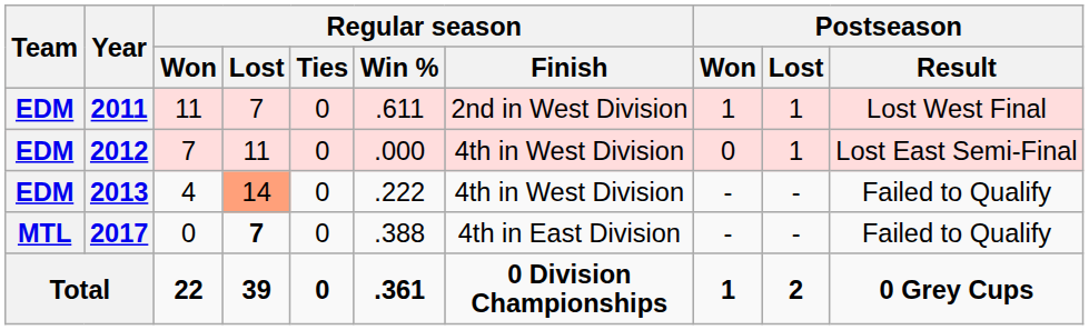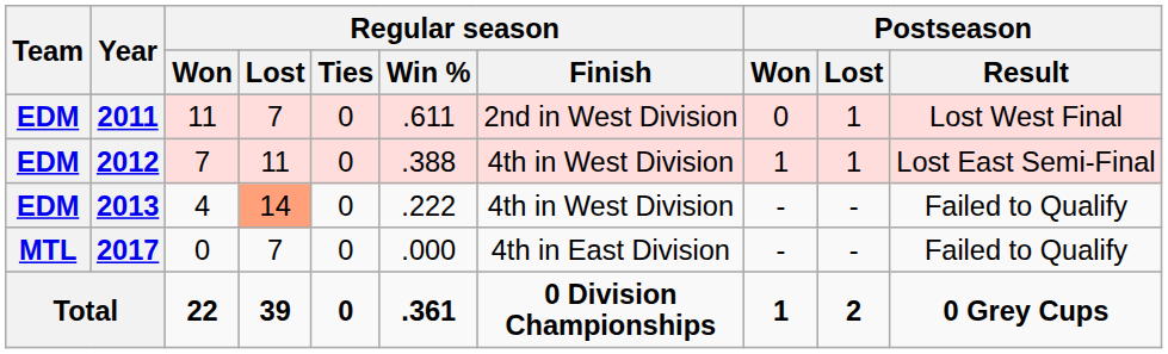2011 | Postseason / Won: 1 -> 0
2012 | Regular season / Win %: .000 -> .388
2012 | Postseason / Won: 0 -> 1
2017 | Regular season / Lost: bold -> normal
2017 | Regular season / Win %: .388 -> .000
